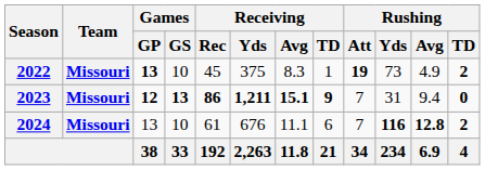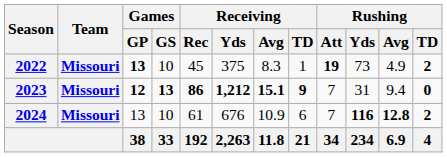2023 | Receiving / Yds: 1,211 -> 1,212
2024 | Receiving / Avg: 11.1 -> 10.9
